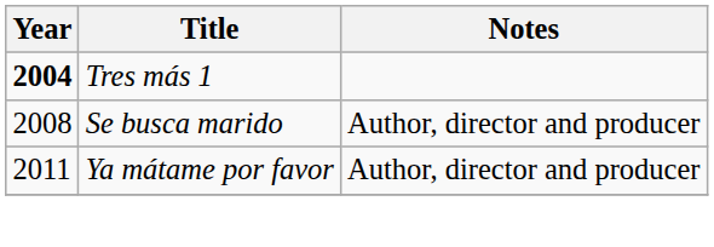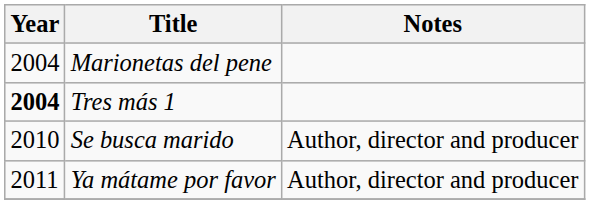+ row: 2004 | Marionetas del pene
Se busca marido | Year: 2008 -> 2010
